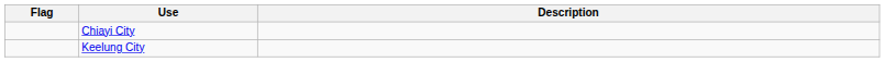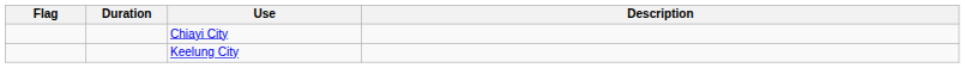+ column: Duration
